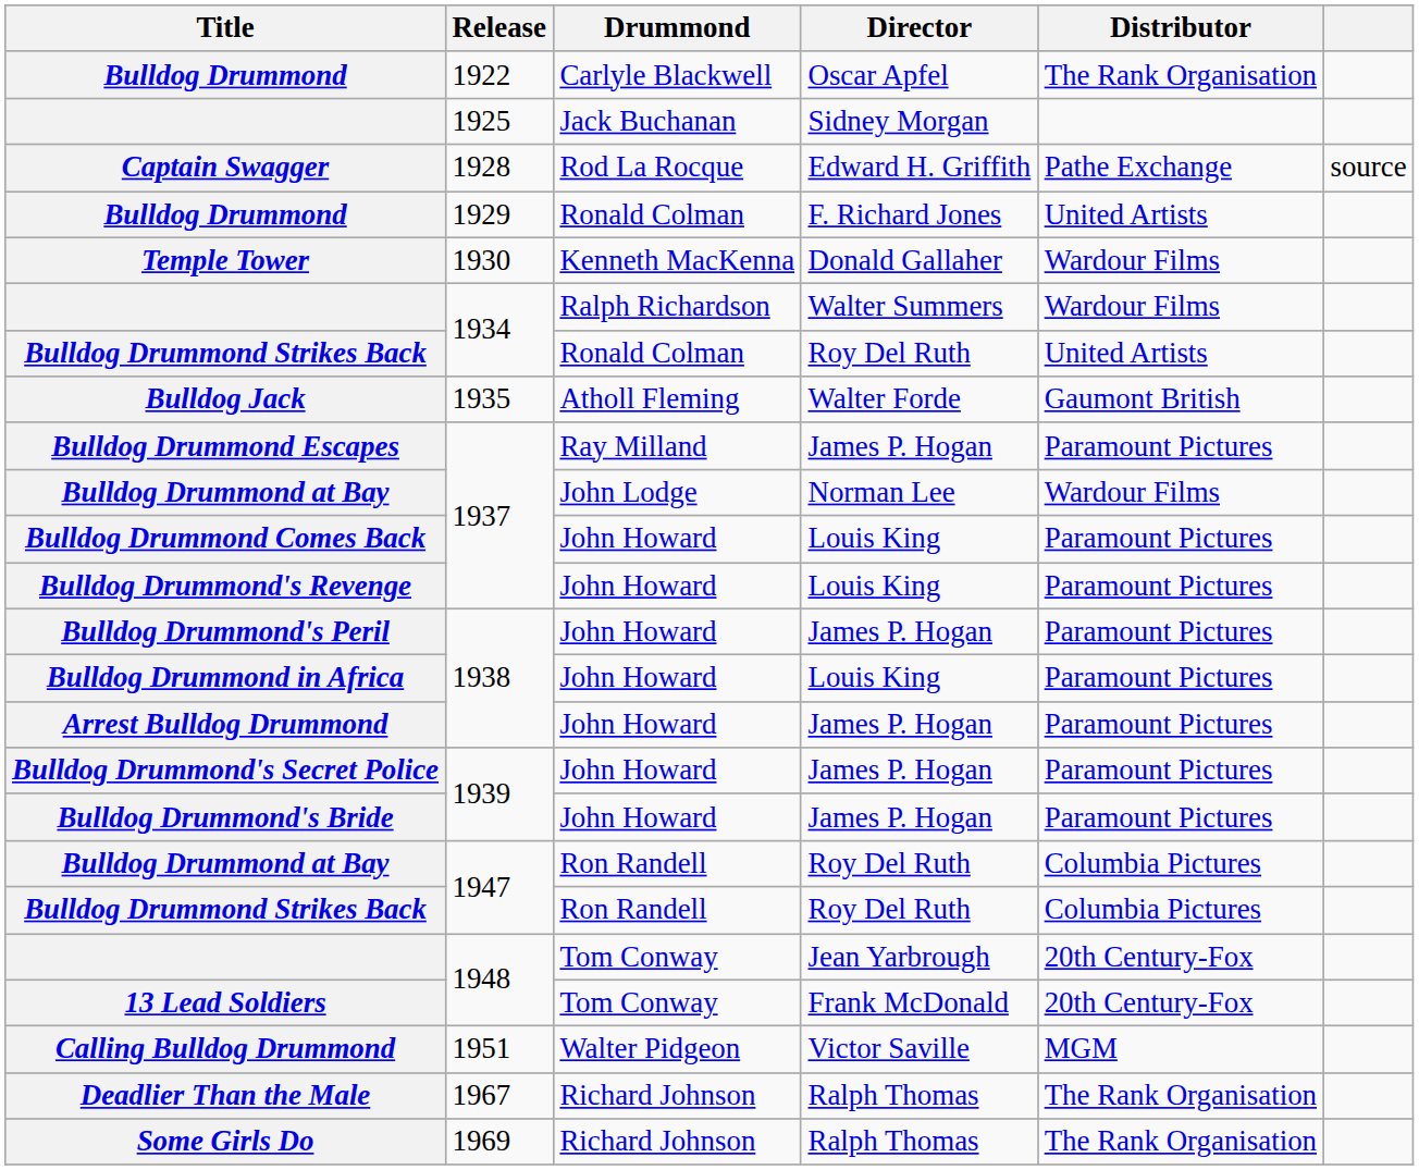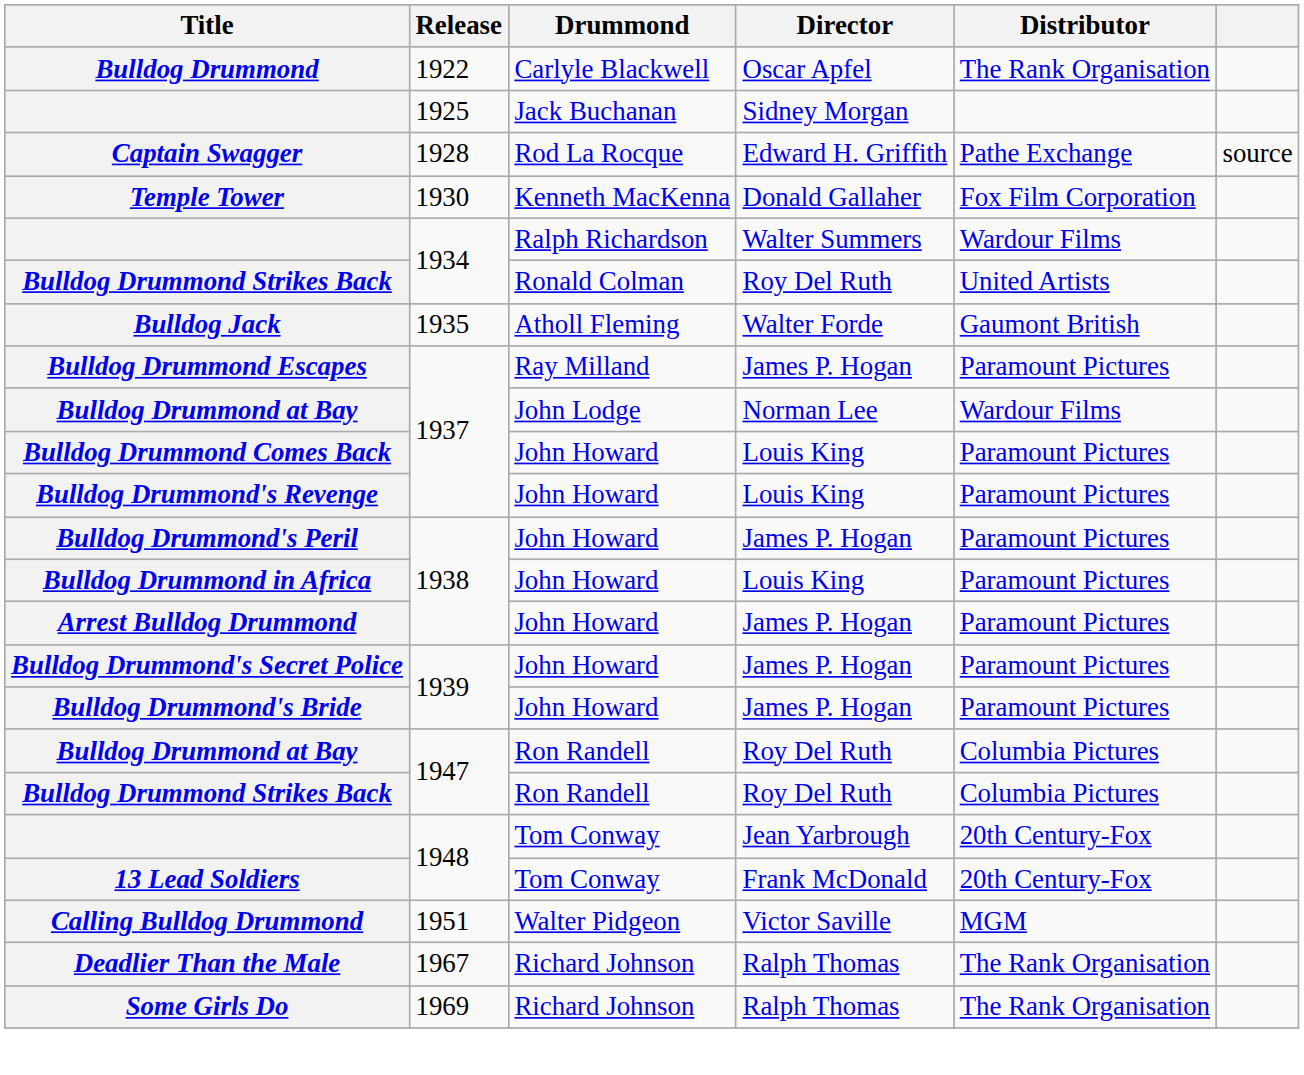- row: Bulldog Drummond | 1929 | Ronald Colman | F. Richard Jones | United Artists
Temple Tower | Distributor: Wardour Films -> Fox Film Corporation
